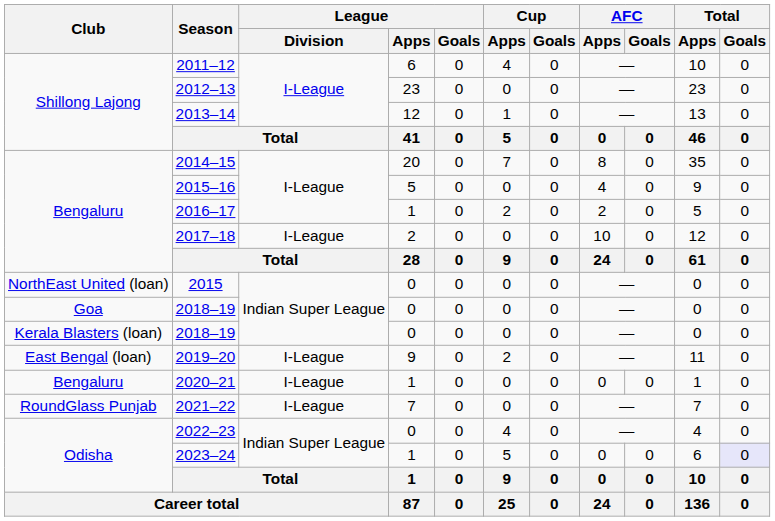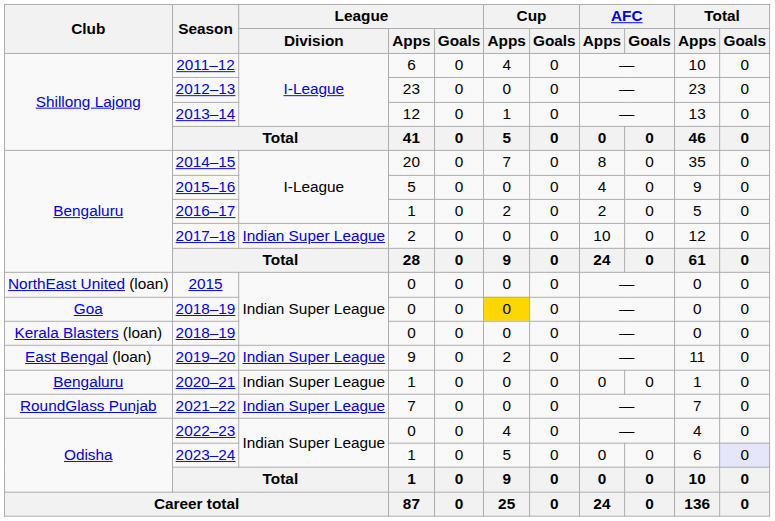2017–18 | League / Division: I-League -> Indian Super League
Goa / 2018–19 | Cup / Apps: no background -> gold background
2019–20 | League / Division: I-League -> Indian Super League
2020–21 | League / Division: I-League -> Indian Super League
2021–22 | League / Division: I-League -> Indian Super League
